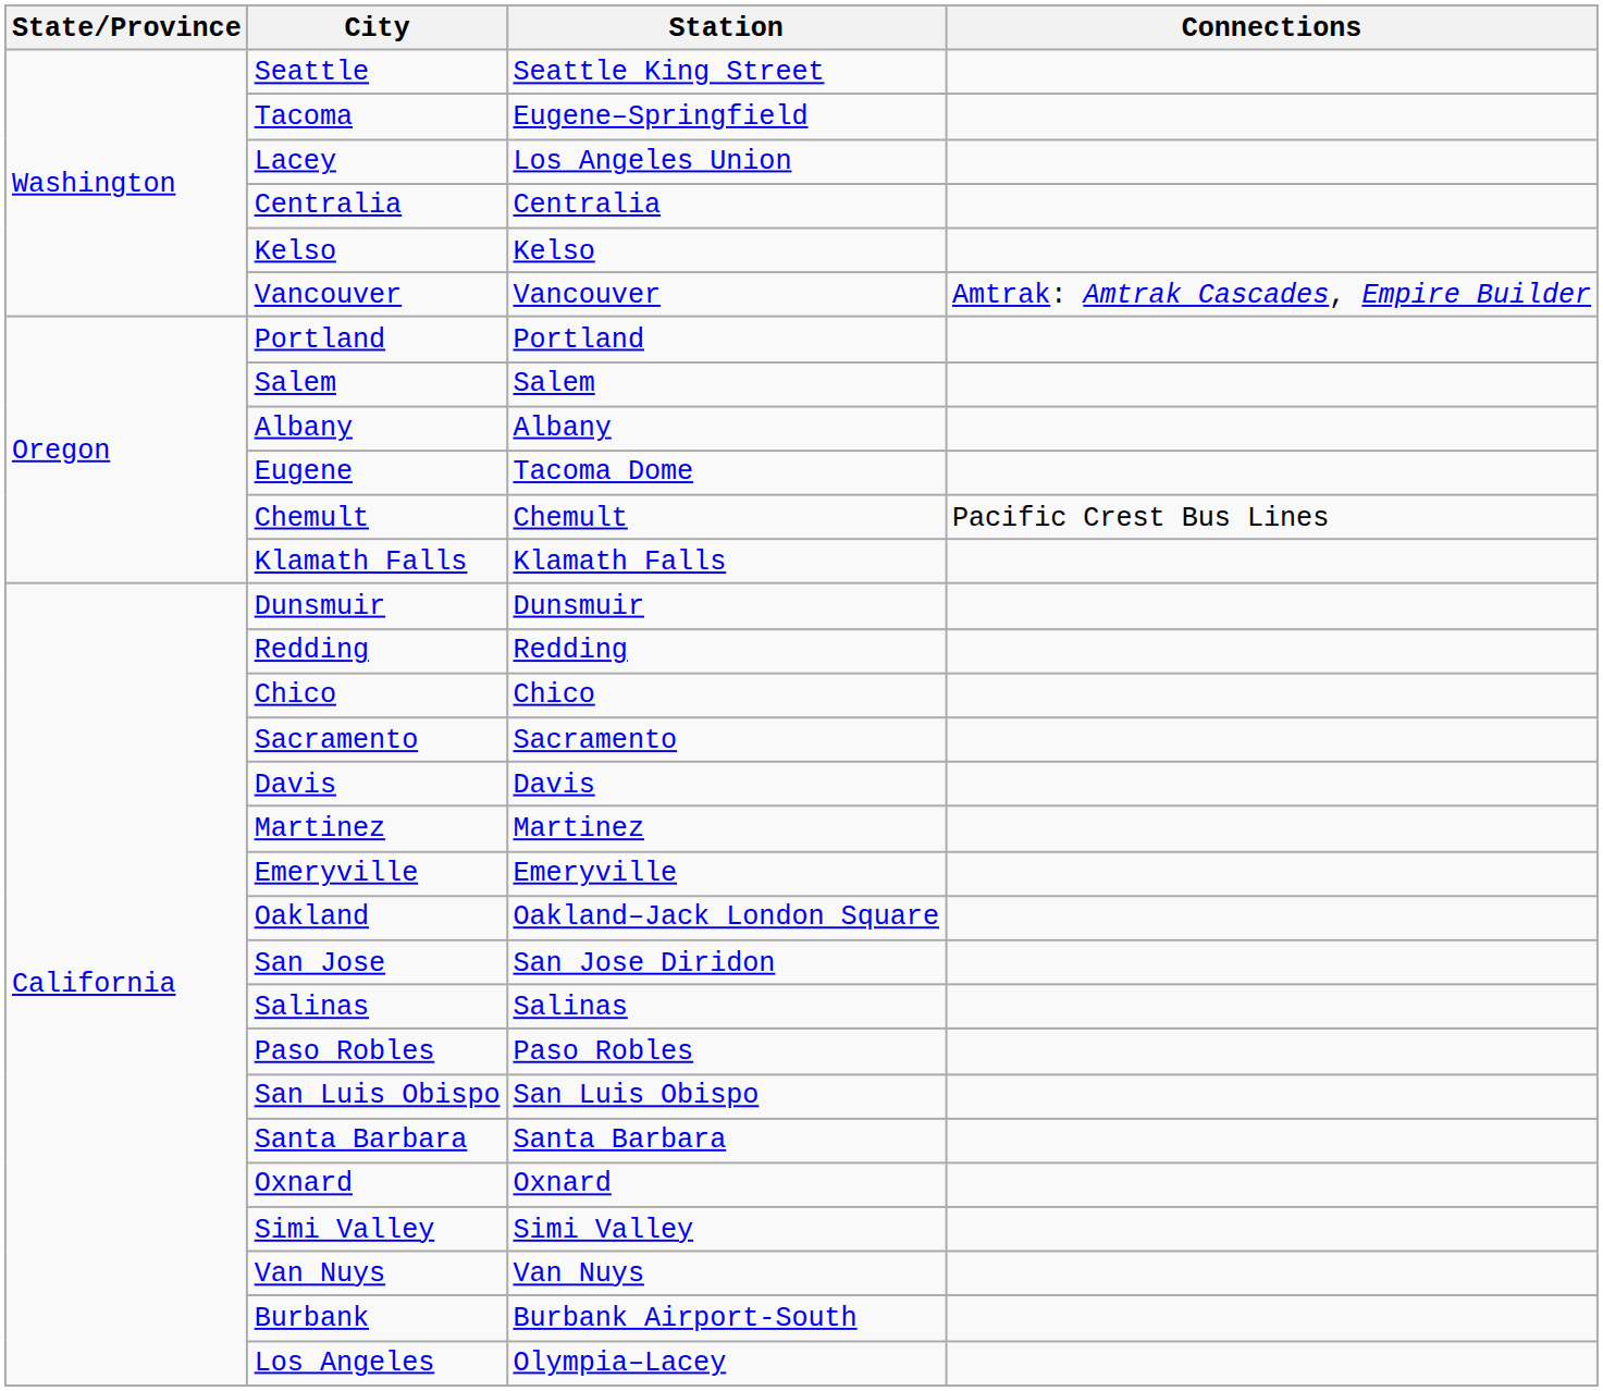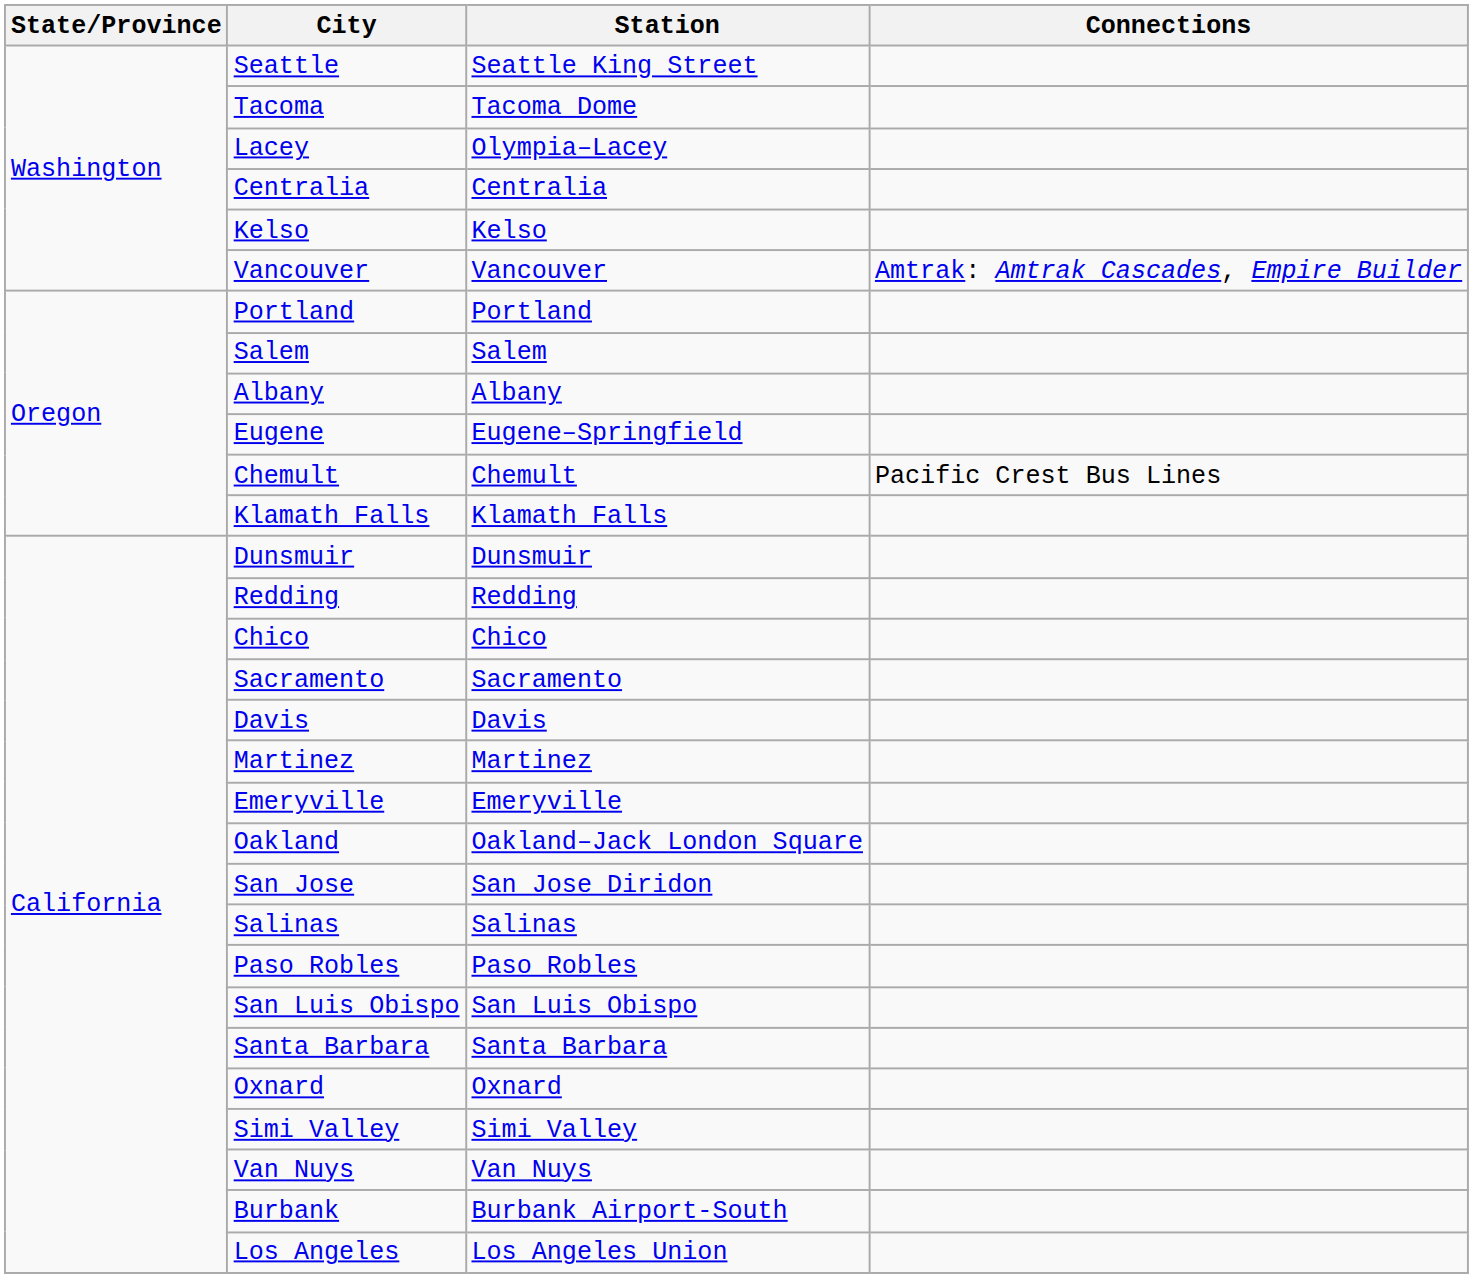Tacoma | Station: Eugene–Springfield -> Tacoma Dome
Lacey | Station: Los Angeles Union -> Olympia–Lacey
Eugene | Station: Tacoma Dome -> Eugene–Springfield
Los Angeles | Station: Olympia–Lacey -> Los Angeles Union
